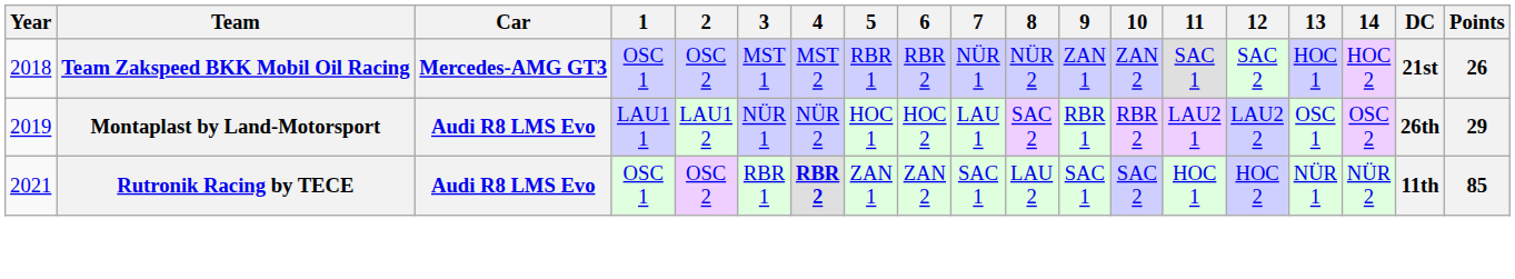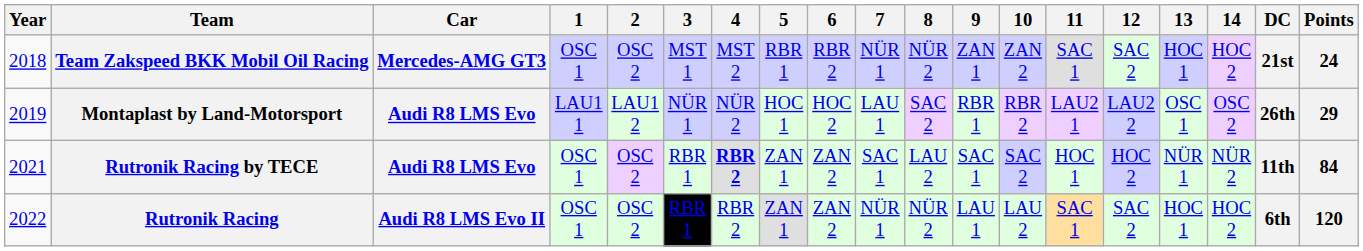Team Zakspeed BKK Mobil Oil Racing | Points: 26 -> 24
Rutronik Racing by TECE | Points: 85 -> 84
+ row: 2022 | Rutronik Racing | Audi R8 LMS Evo II | OSC 1 | OSC 2 | RBR 1 | RBR 2 | ZAN 1 | ZAN 2 | NÜR 1 | NÜR 2 | LAU 1 | LAU 2 | SAC 1 | SAC 2 | HOC 1 | HOC 2 | 6th | 120
